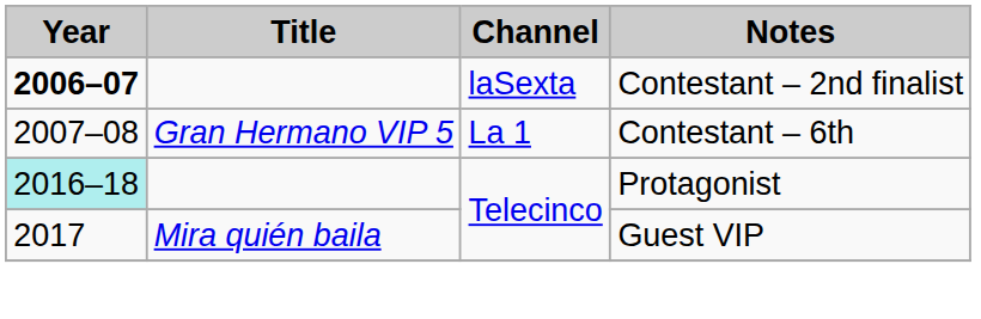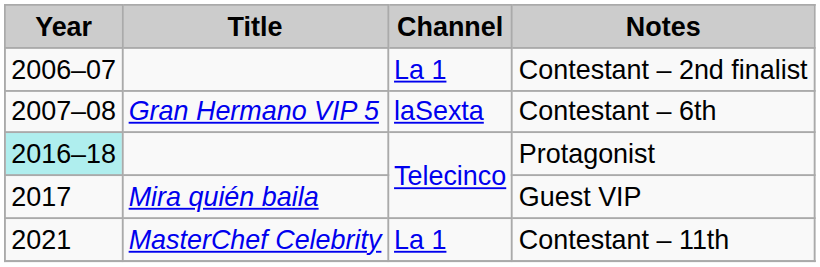Contestant – 2nd finalist | Year: bold -> normal
Contestant – 2nd finalist | Channel: laSexta -> La 1
Contestant – 6th | Channel: La 1 -> laSexta
+ row: 2021 | MasterChef Celebrity | La 1 | Contestant – 11th
